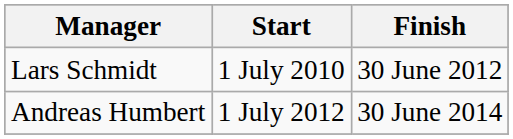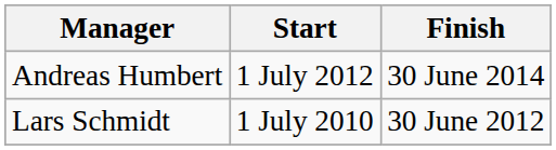rows swapped: Lars Schmidt <-> Andreas Humbert
